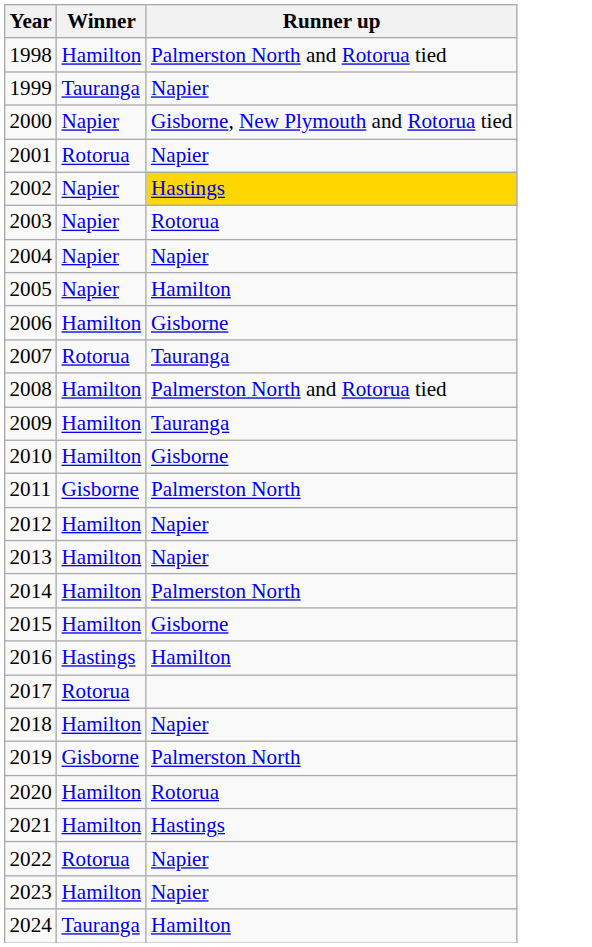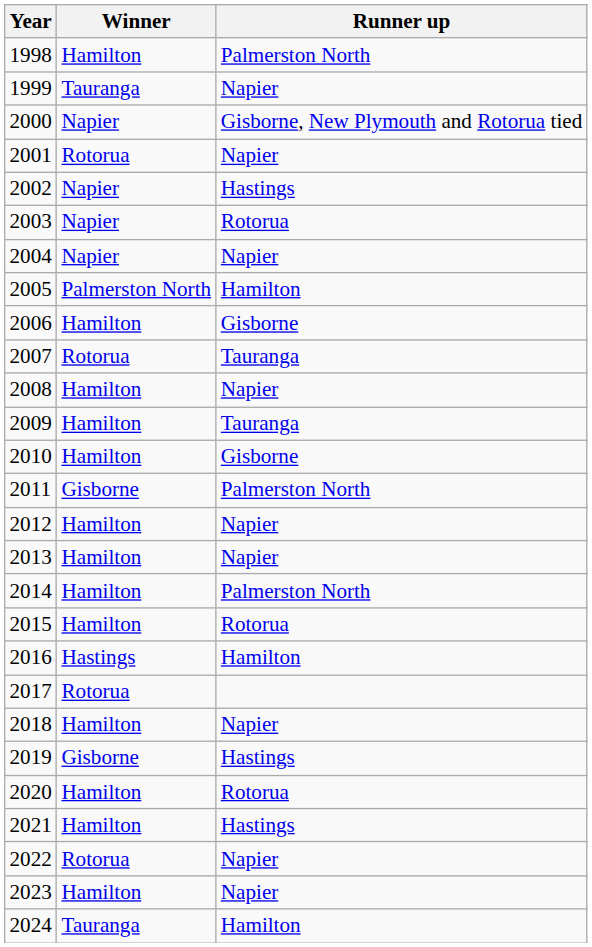1998 | Runner up: Palmerston North and Rotorua tied -> Palmerston North
2002 | Runner up: gold background -> no background
2005 | Winner: Napier -> Palmerston North
2008 | Runner up: Palmerston North and Rotorua tied -> Napier
2015 | Runner up: Gisborne -> Rotorua
2019 | Runner up: Palmerston North -> Hastings
